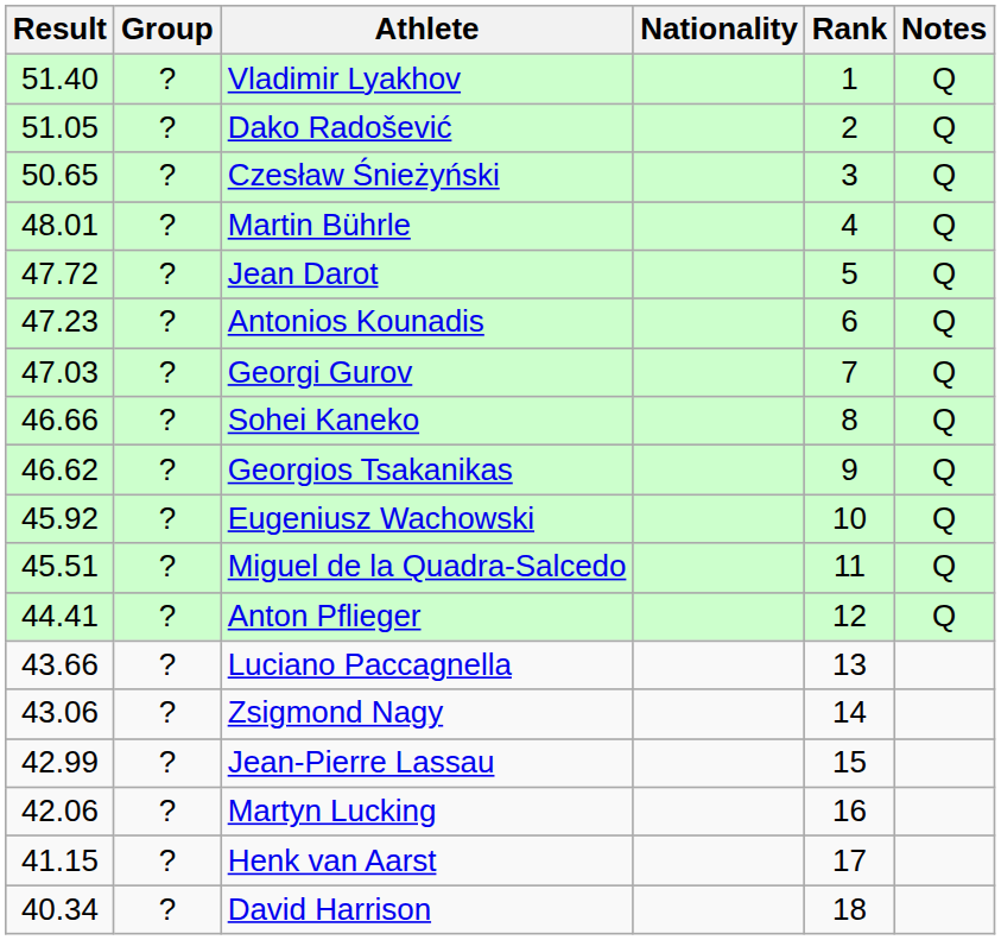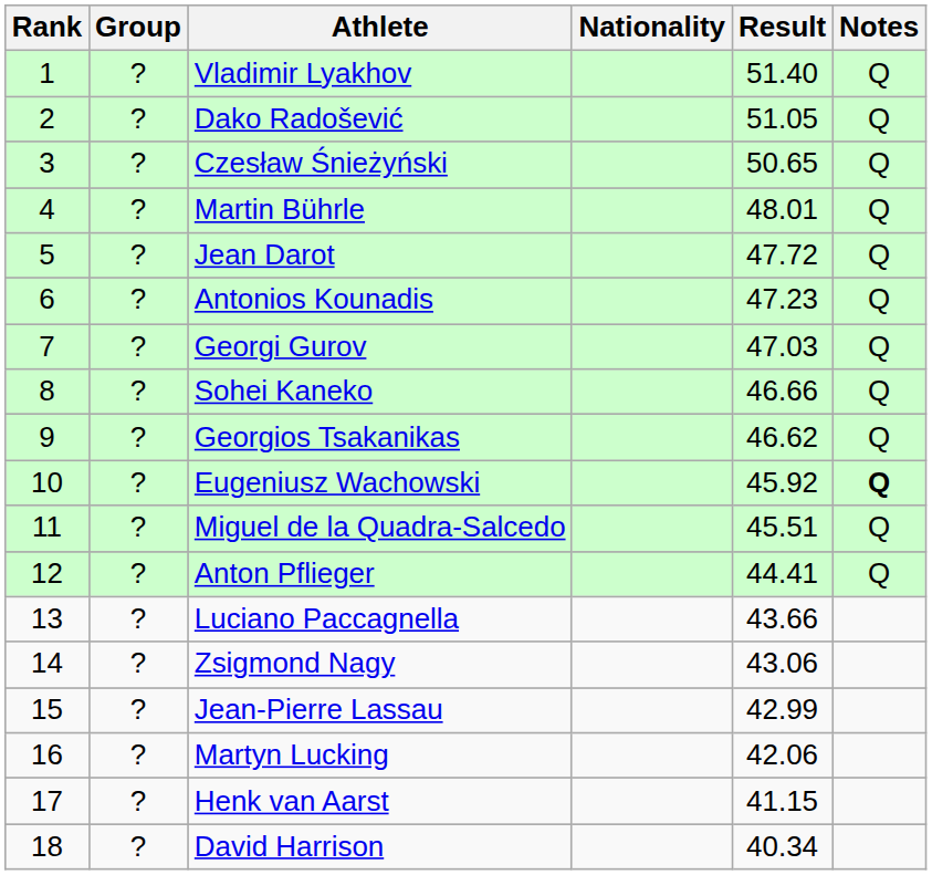columns swapped: Rank <-> Result
Eugeniusz Wachowski | Notes: normal -> bold
